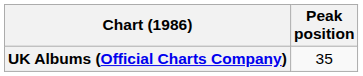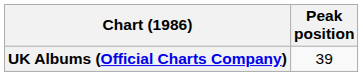UK Albums (Official Charts Company) | Peak position: 35 -> 39
